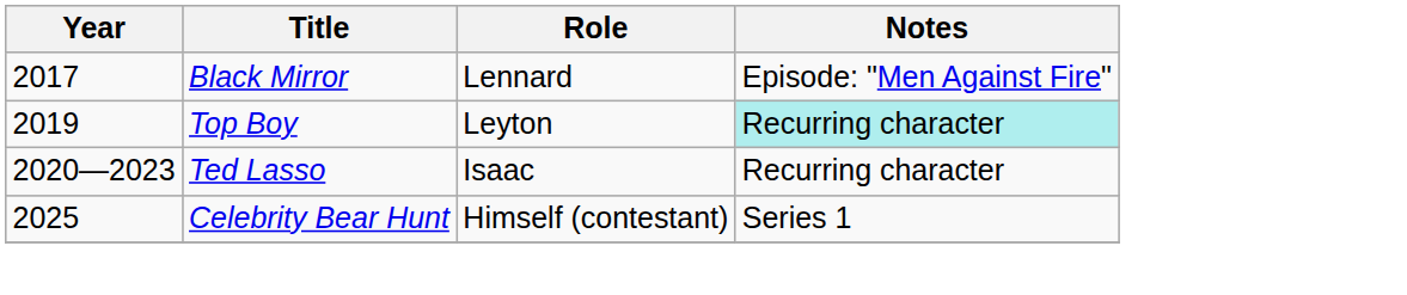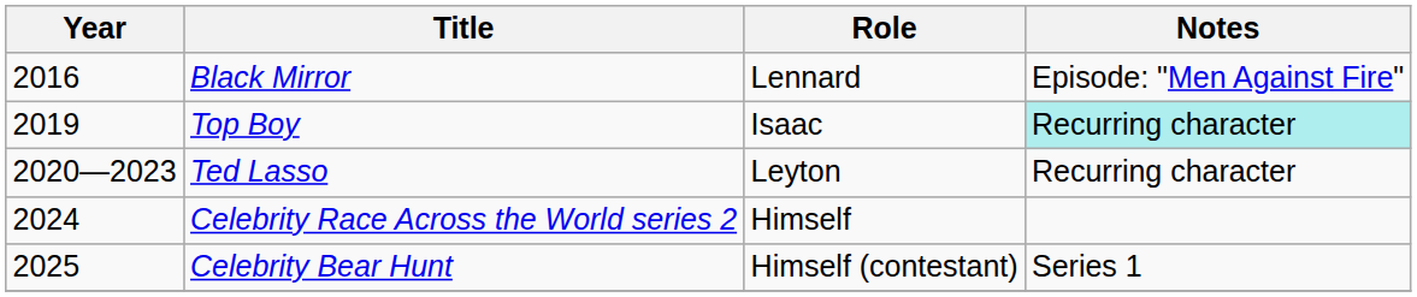Black Mirror | Year: 2017 -> 2016
Top Boy | Role: Leyton -> Isaac
Ted Lasso | Role: Isaac -> Leyton
+ row: 2024 | Celebrity Race Across the World series 2 | Himself
